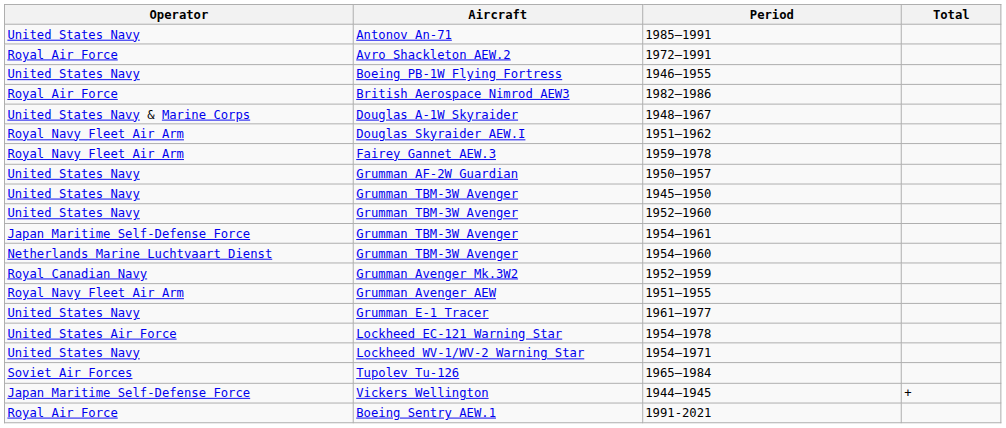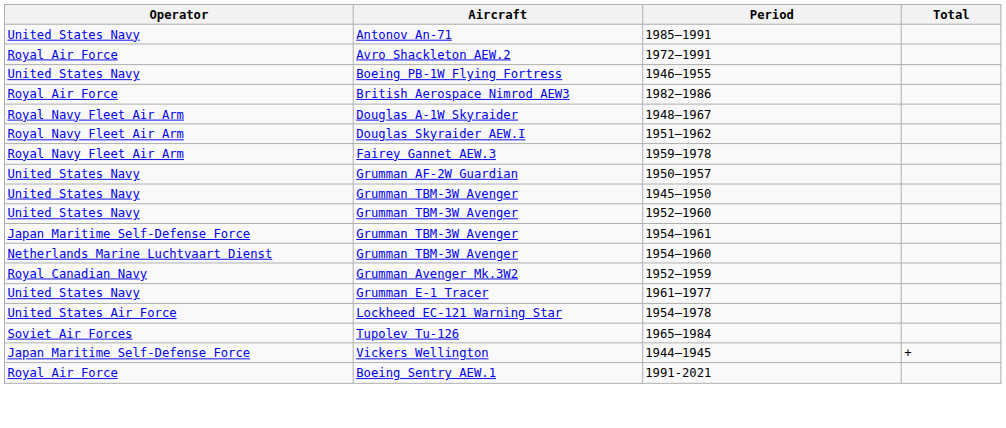1948–1967 | Operator: United States Navy & Marine Corps -> Royal Navy Fleet Air Arm
- row: Royal Navy Fleet Air Arm | Grumman Avenger AEW | 1951–1955
- row: United States Navy | Lockheed WV-1/WV-2 Warning Star | 1954–1971
